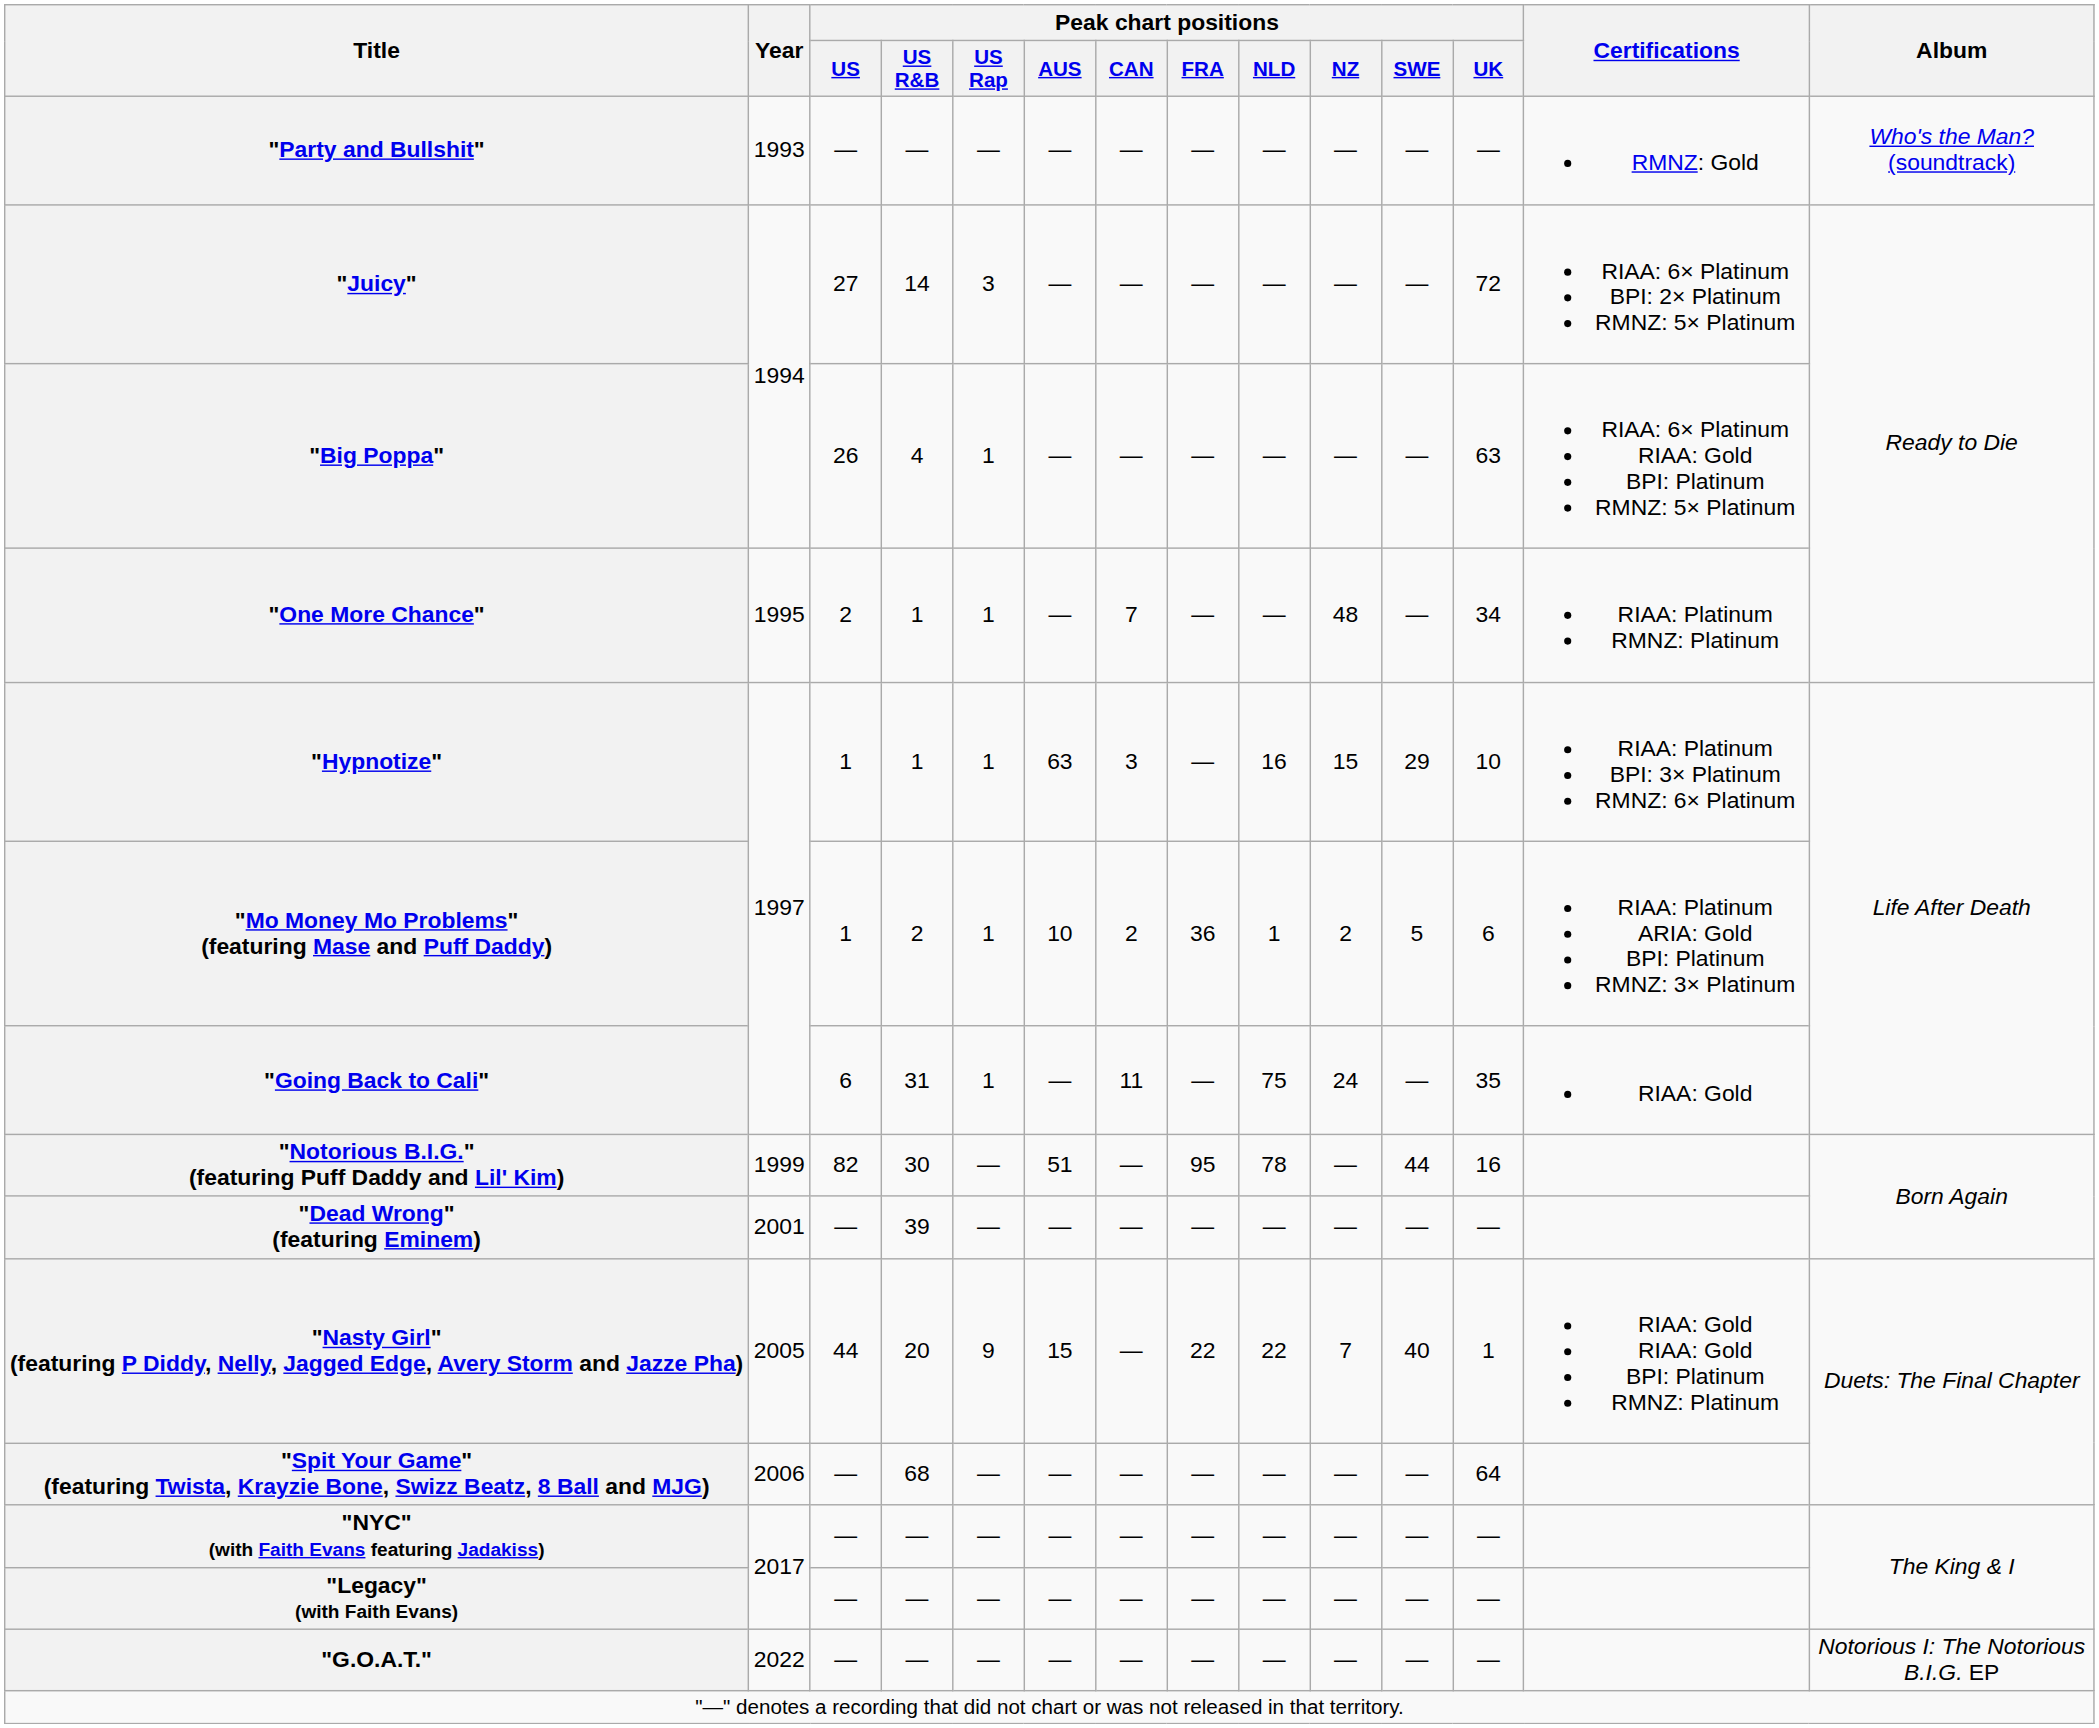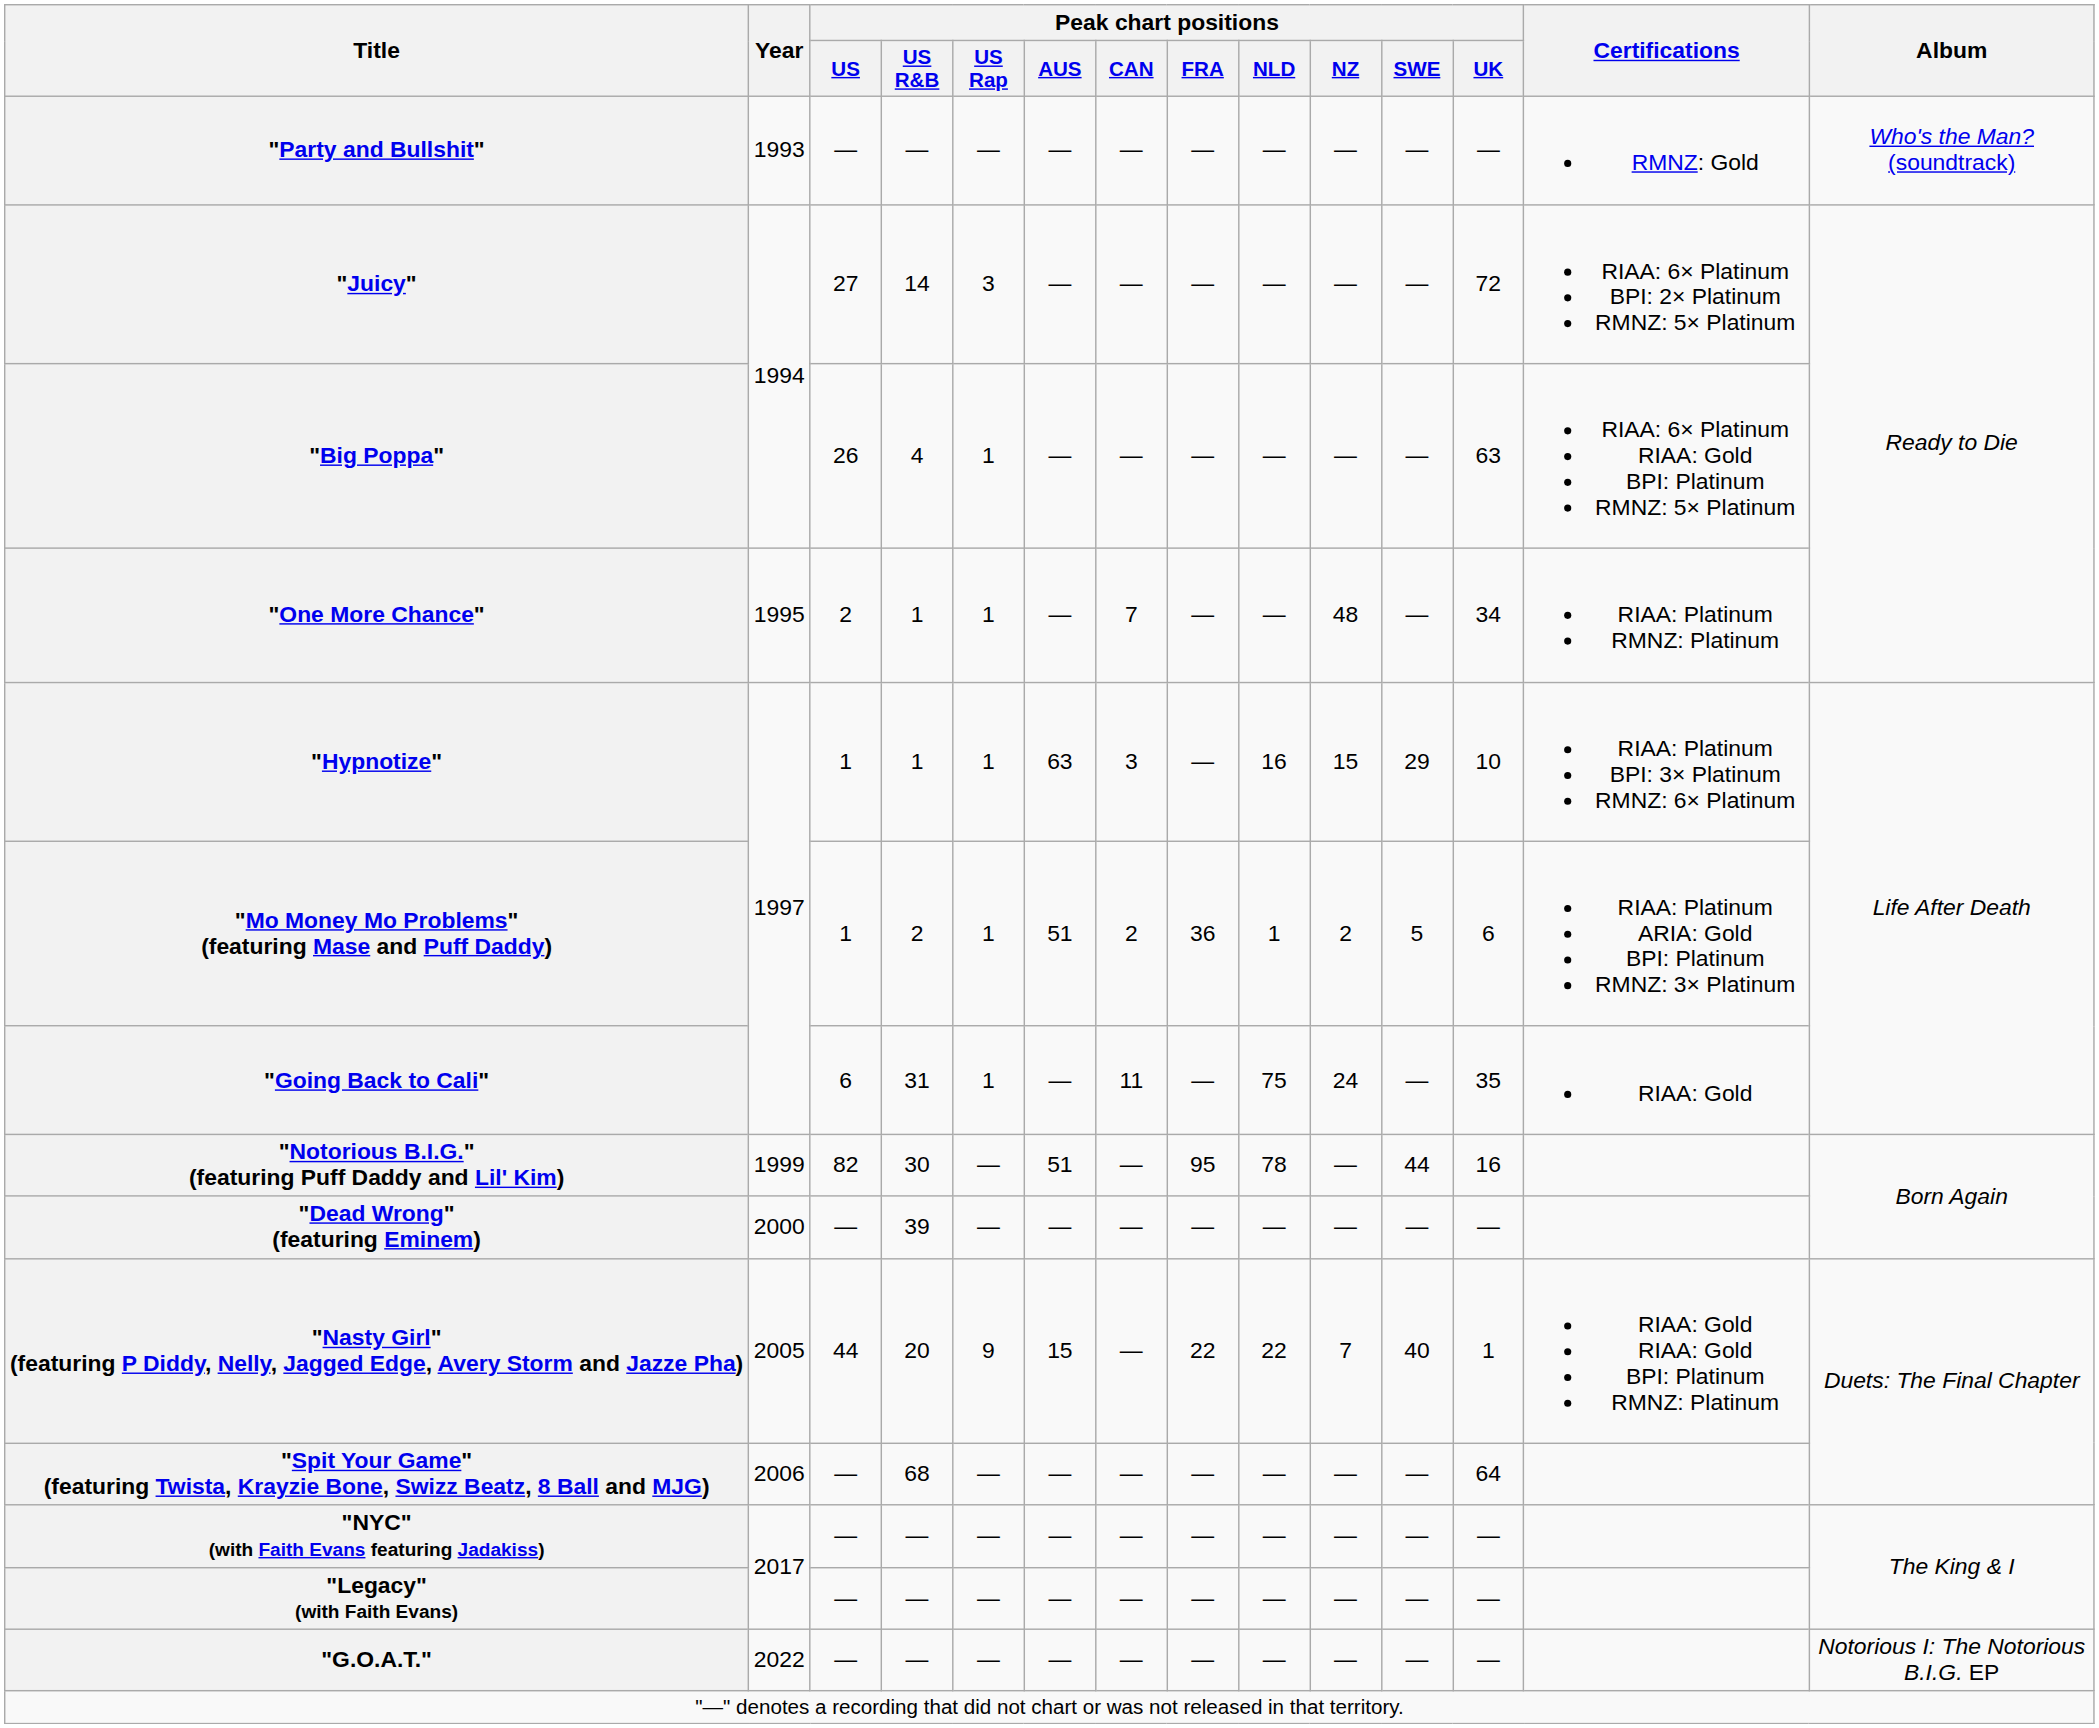"Mo Money Mo Problems" (featuring Mase and Puff Daddy) | Peak chart positions / AUS: 10 -> 51
"Dead Wrong" (featuring Eminem) | Year: 2001 -> 2000
